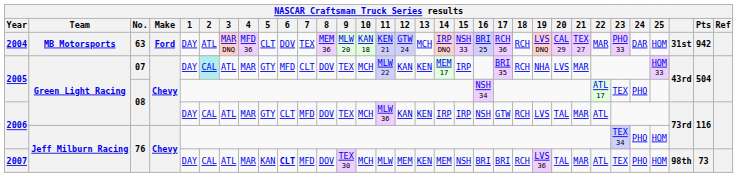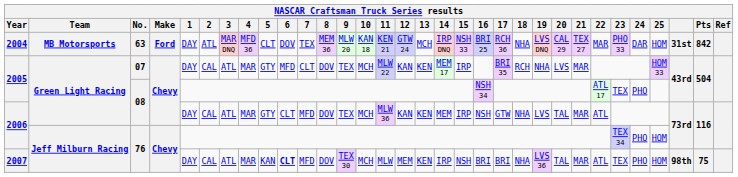2004 | 18: RCH -> NHA
2004 | Pts: 942 -> 842
2005 / 07 | 2: paleturquoise background -> no background
2006 / 08 | 14: IRP -> MEM
2006 / 08 | 18: RCH -> NHA
2007 | 14: MEM -> IRP
2007 | 18: RCH -> NHA
2007 | Pts: 73 -> 75
